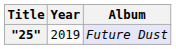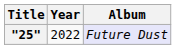"25" | Year: 2019 -> 2022
